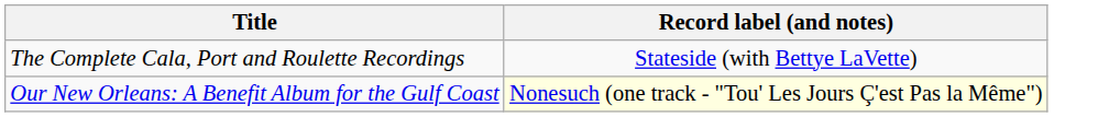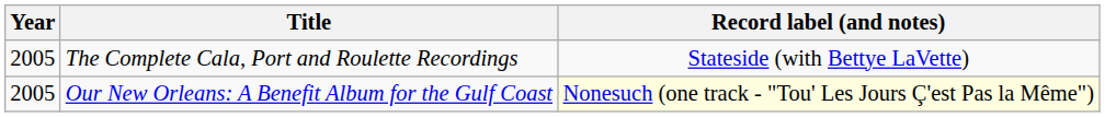+ column: Year | 2005 | 2005
